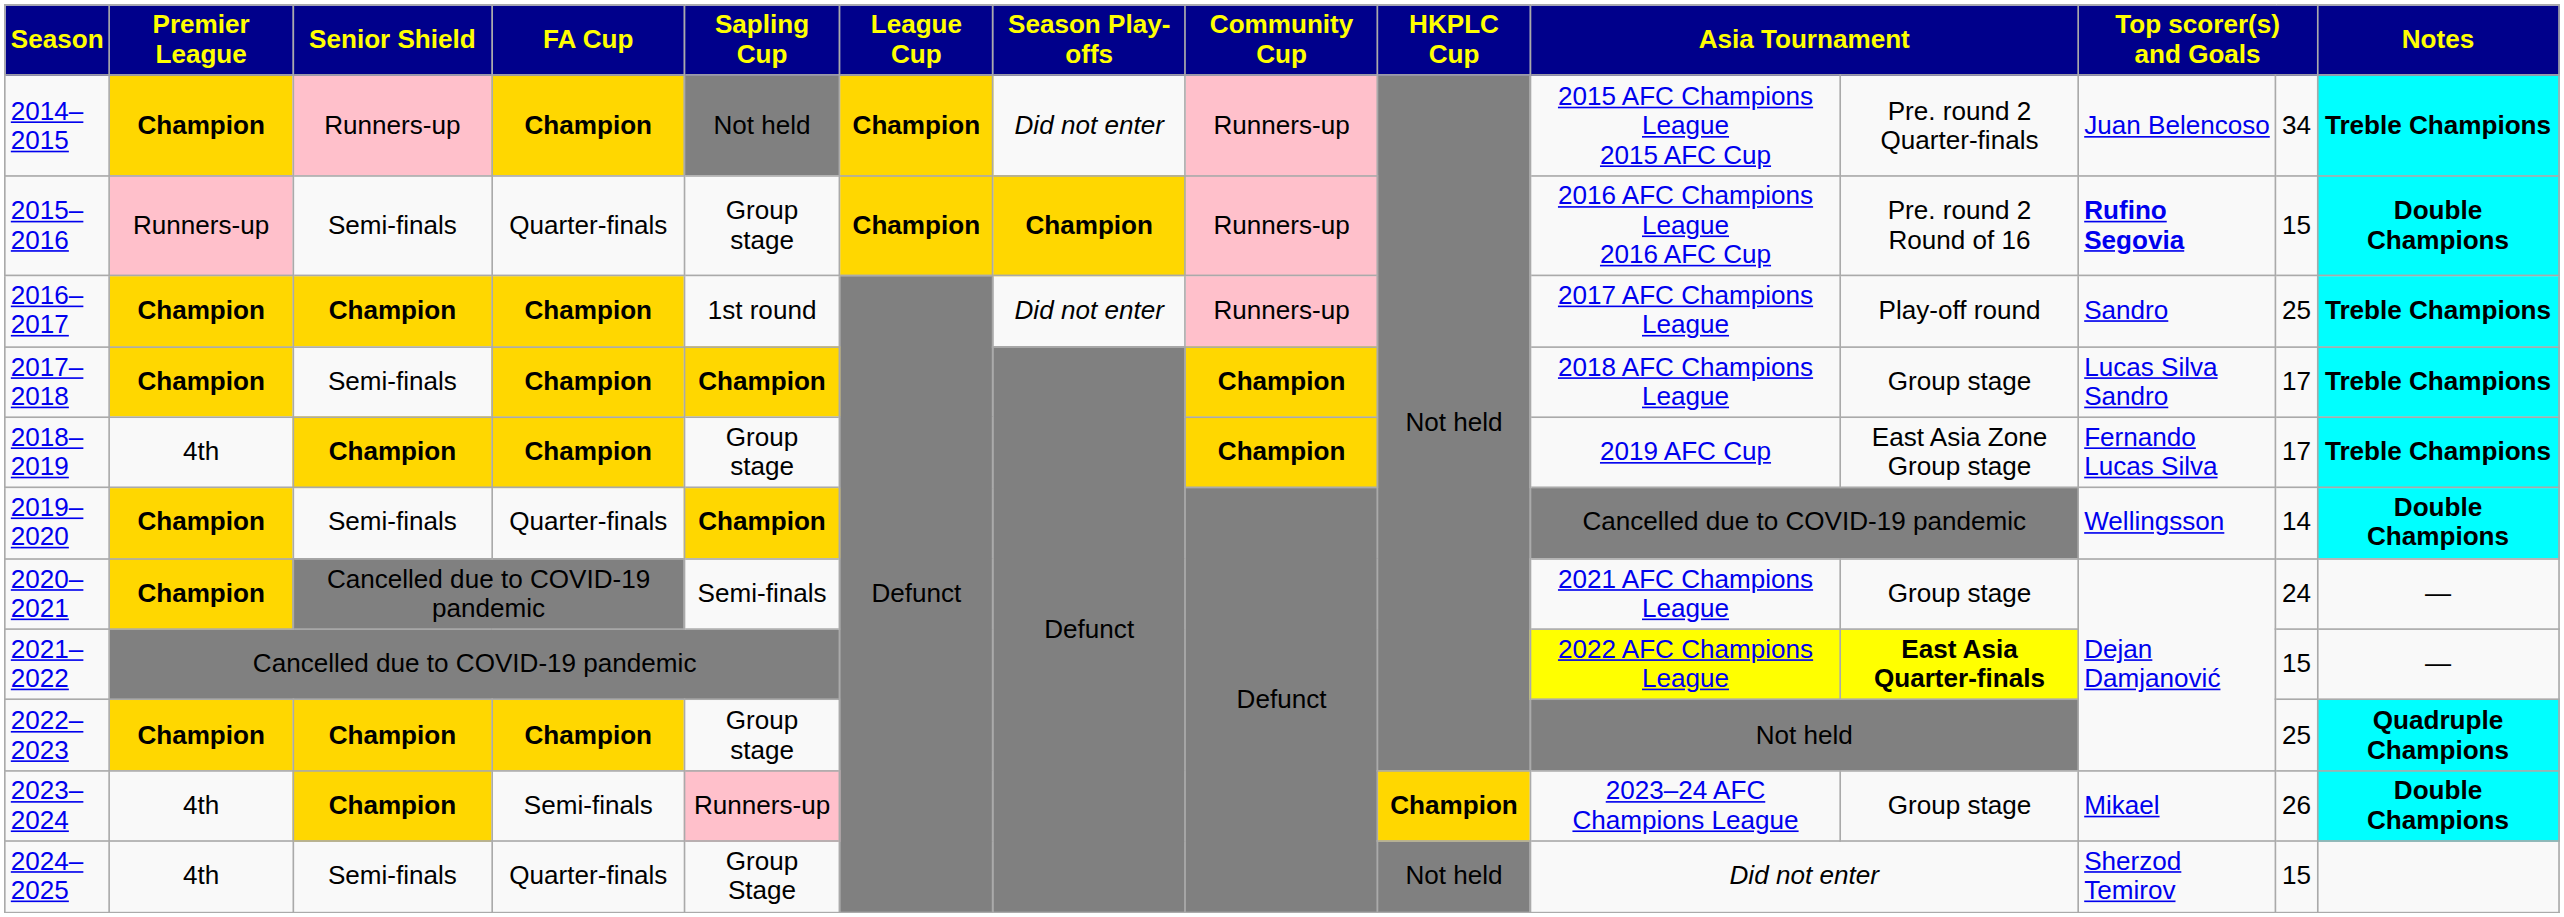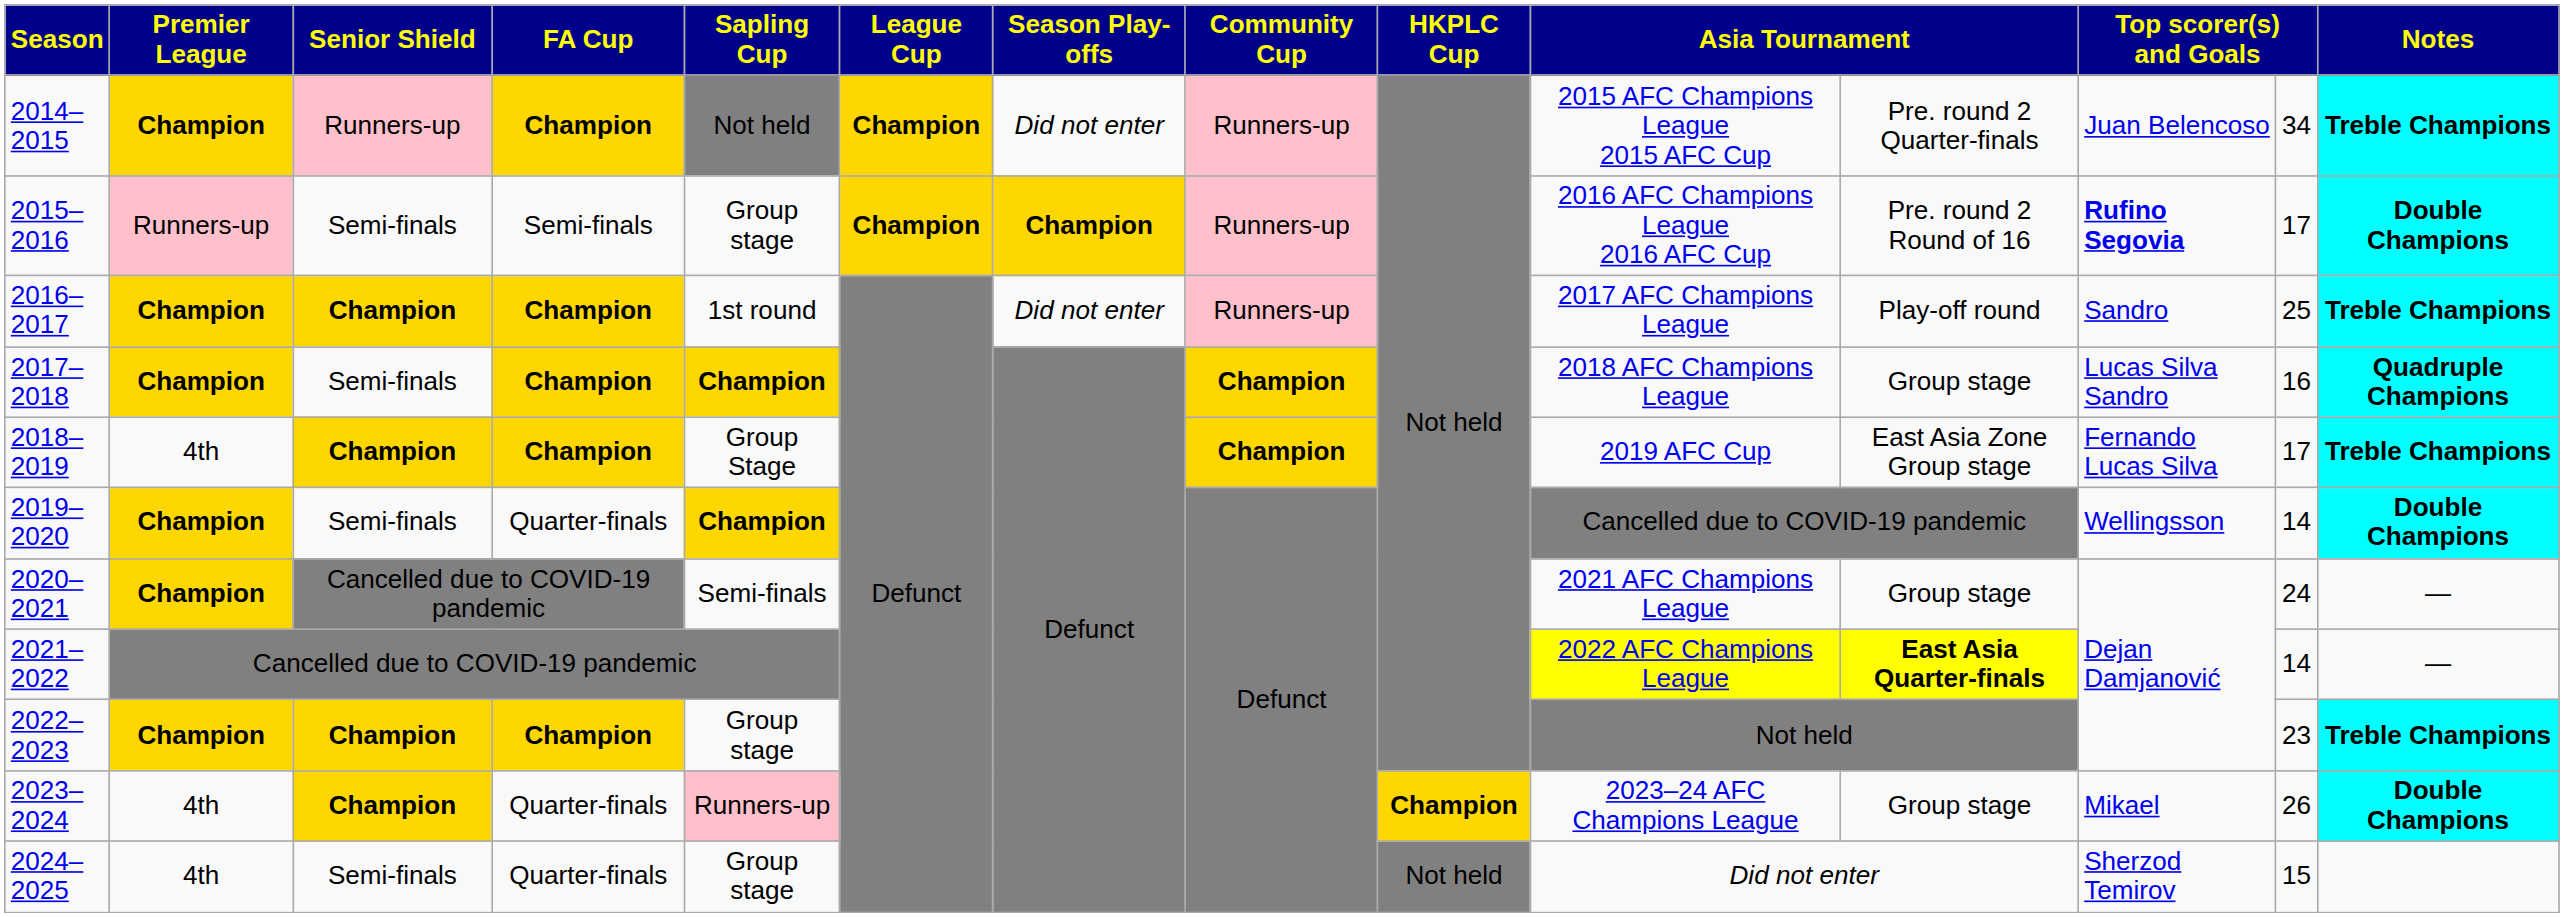2015– 2016 | FA Cup: Quarter-finals -> Semi-finals
2015– 2016 | column 13: 15 -> 17
2017– 2018 | column 13: 17 -> 16
2017– 2018 | Notes: Treble Champions -> Quadruple Champions
2018– 2019 | Sapling Cup: Group stage -> Group Stage
2021– 2022 | column 13: 15 -> 14
2022– 2023 | column 13: 25 -> 23
2022– 2023 | Notes: Quadruple Champions -> Treble Champions
2023– 2024 | FA Cup: Semi-finals -> Quarter-finals
2024– 2025 | Sapling Cup: Group Stage -> Group stage
